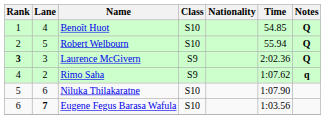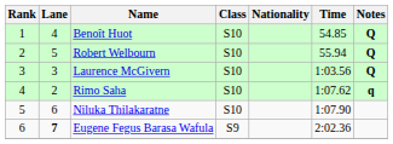Laurence McGivern | Rank: bold -> normal
Laurence McGivern | Class: S9 -> S10
Laurence McGivern | Time: 2:02.36 -> 1:03.56
Rimo Saha | Class: S9 -> S10
Eugene Fegus Barasa Wafula | Class: S10 -> S9
Eugene Fegus Barasa Wafula | Time: 1:03.56 -> 2:02.36
